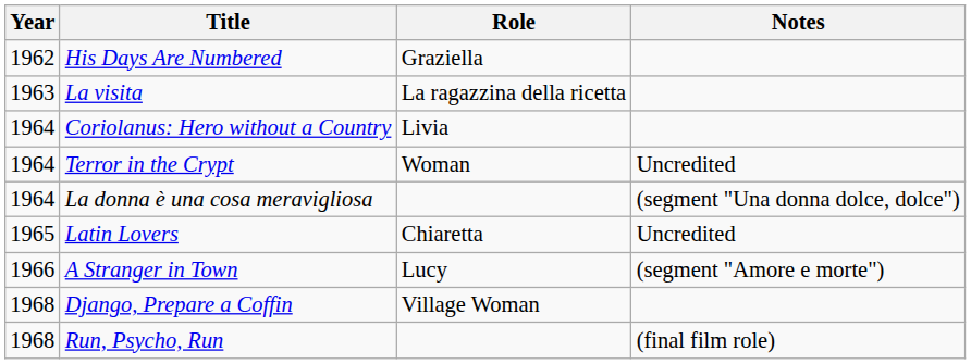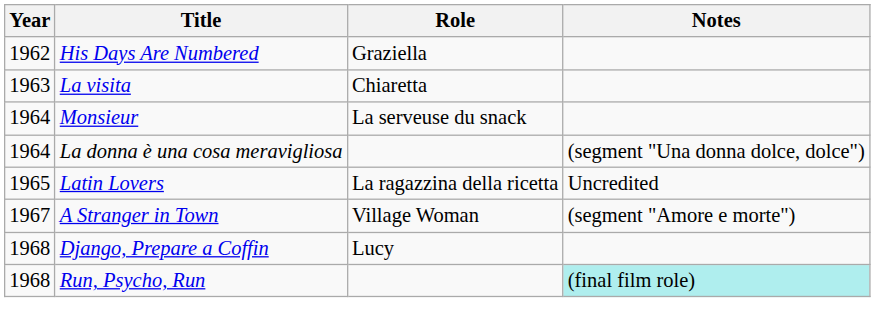La visita | Role: La ragazzina della ricetta -> Chiaretta
- row: 1964 | Coriolanus: Hero without a Country | Livia
+ row: 1964 | Monsieur | La serveuse du snack
- row: 1964 | Terror in the Crypt | Woman | Uncredited
Latin Lovers | Role: Chiaretta -> La ragazzina della ricetta
A Stranger in Town | Year: 1966 -> 1967
A Stranger in Town | Role: Lucy -> Village Woman
Django, Prepare a Coffin | Role: Village Woman -> Lucy
Run, Psycho, Run | Notes: no background -> paleturquoise background
